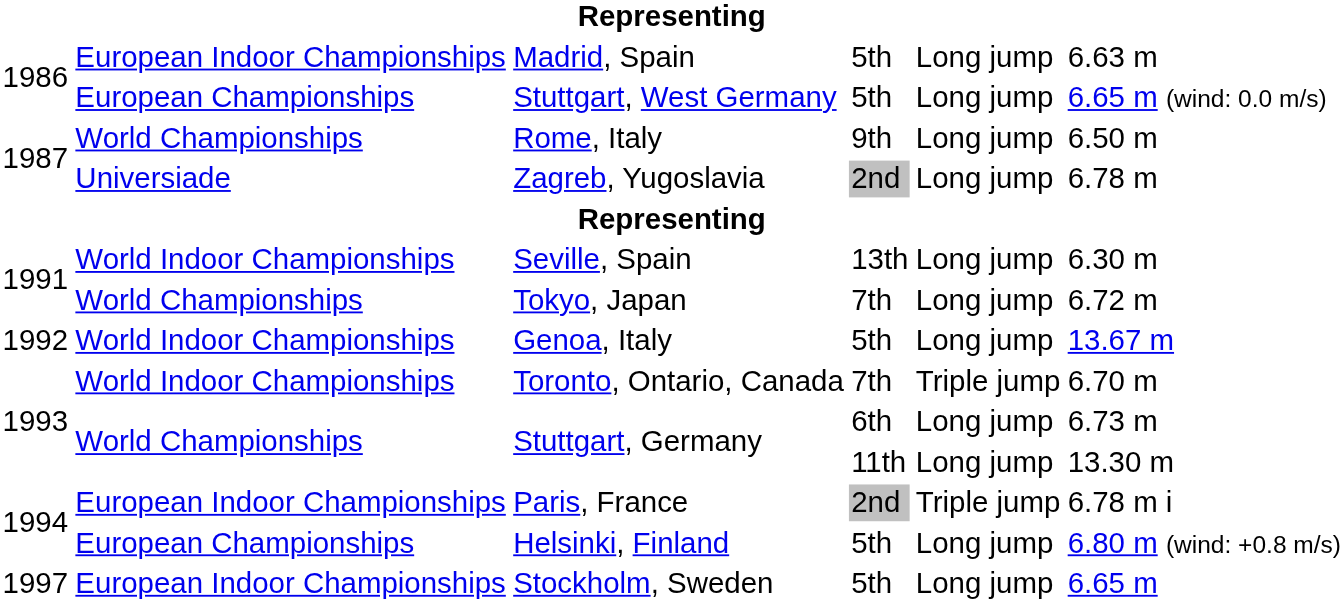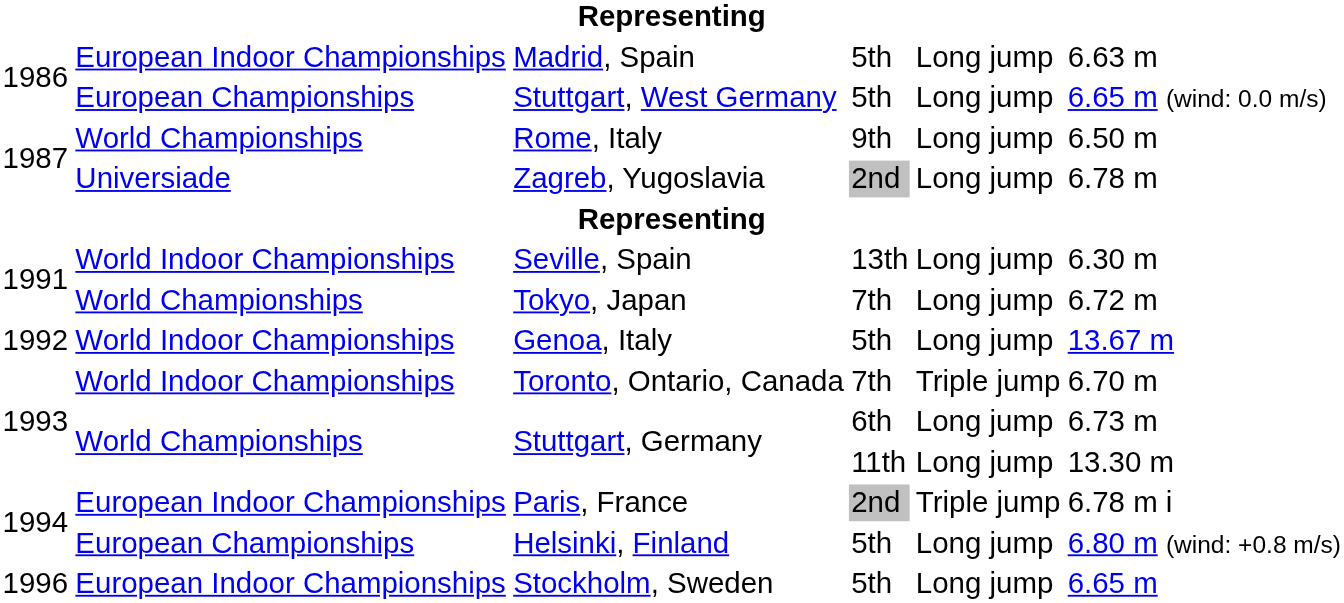Stockholm, Sweden | column 1: 1997 -> 1996
